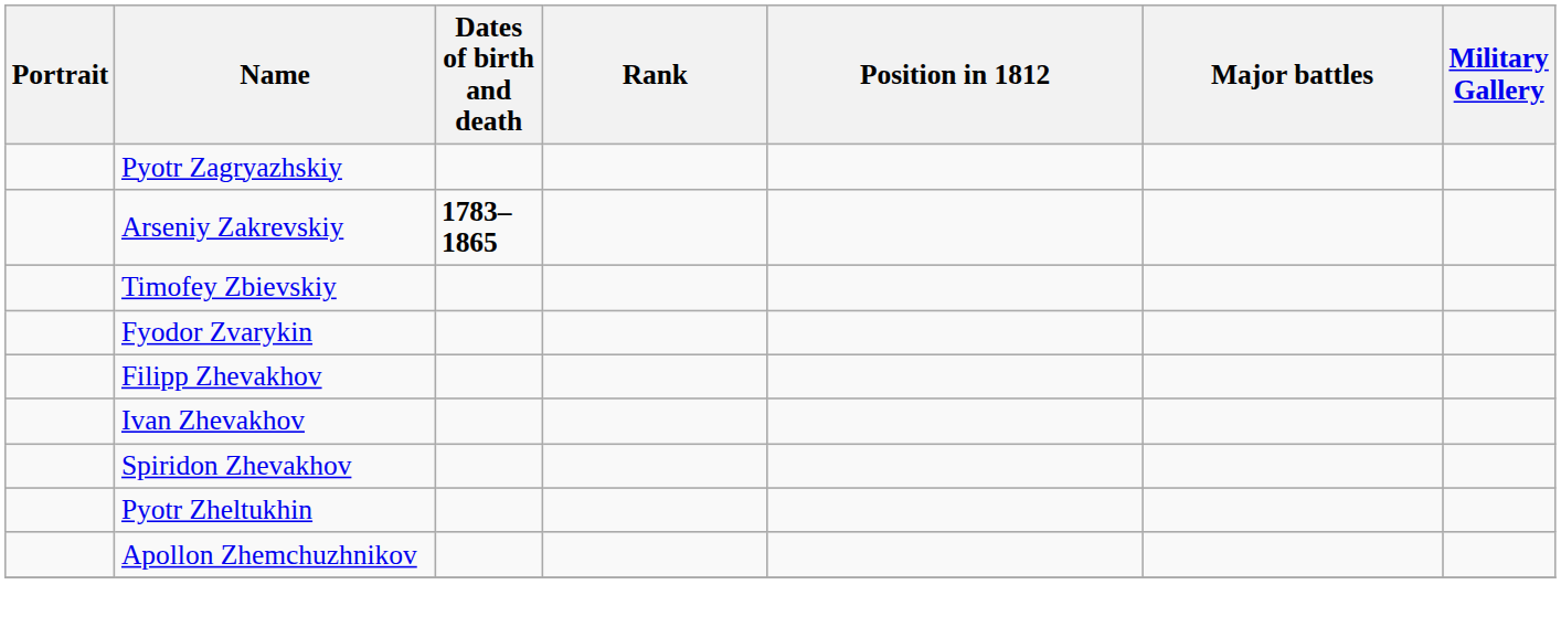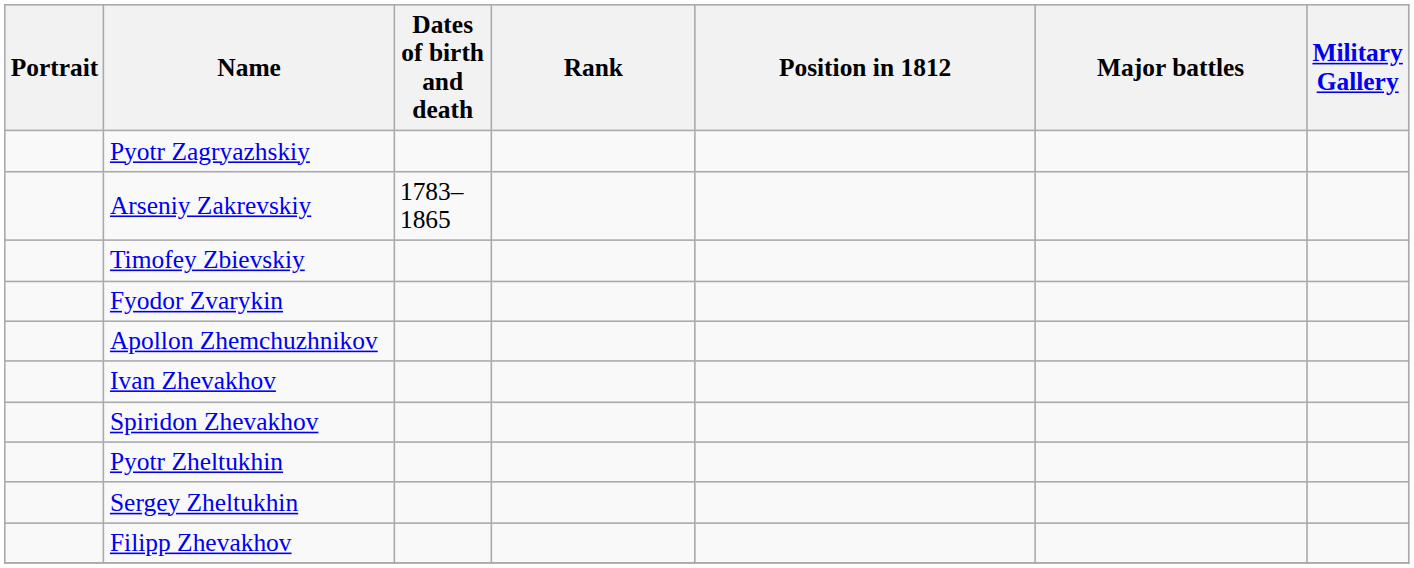Arseniy Zakrevskiy | Dates of birth and death: bold -> normal
rows swapped: Filipp Zhevakhov <-> Apollon Zhemchuzhnikov
+ row: Sergey Zheltukhin
